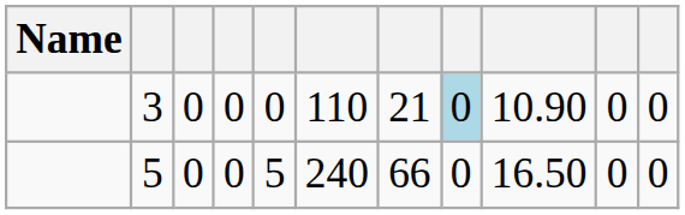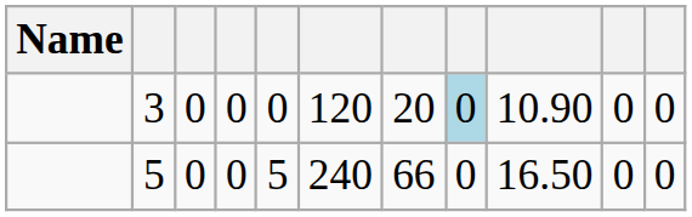3 | column 6: 110 -> 120
3 | column 7: 21 -> 20
